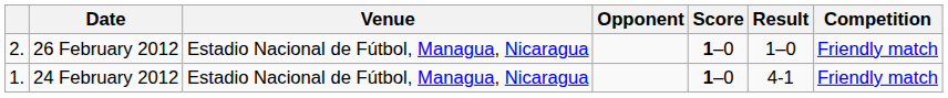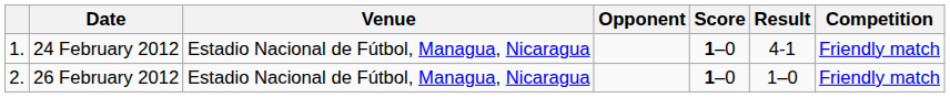rows swapped: 24 February 2012 <-> 26 February 2012
